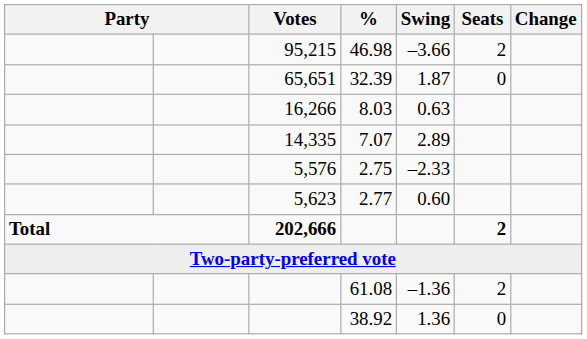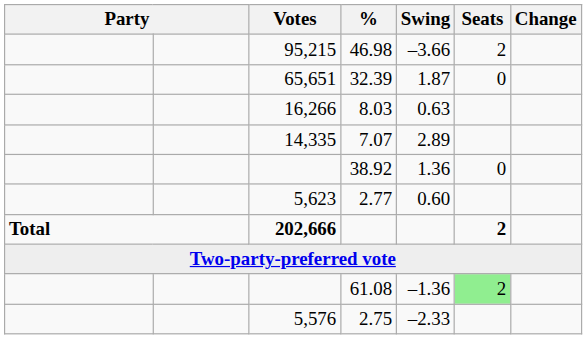rows swapped: 2.75 <-> 38.92
61.08 | Seats: no background -> lightgreen background
